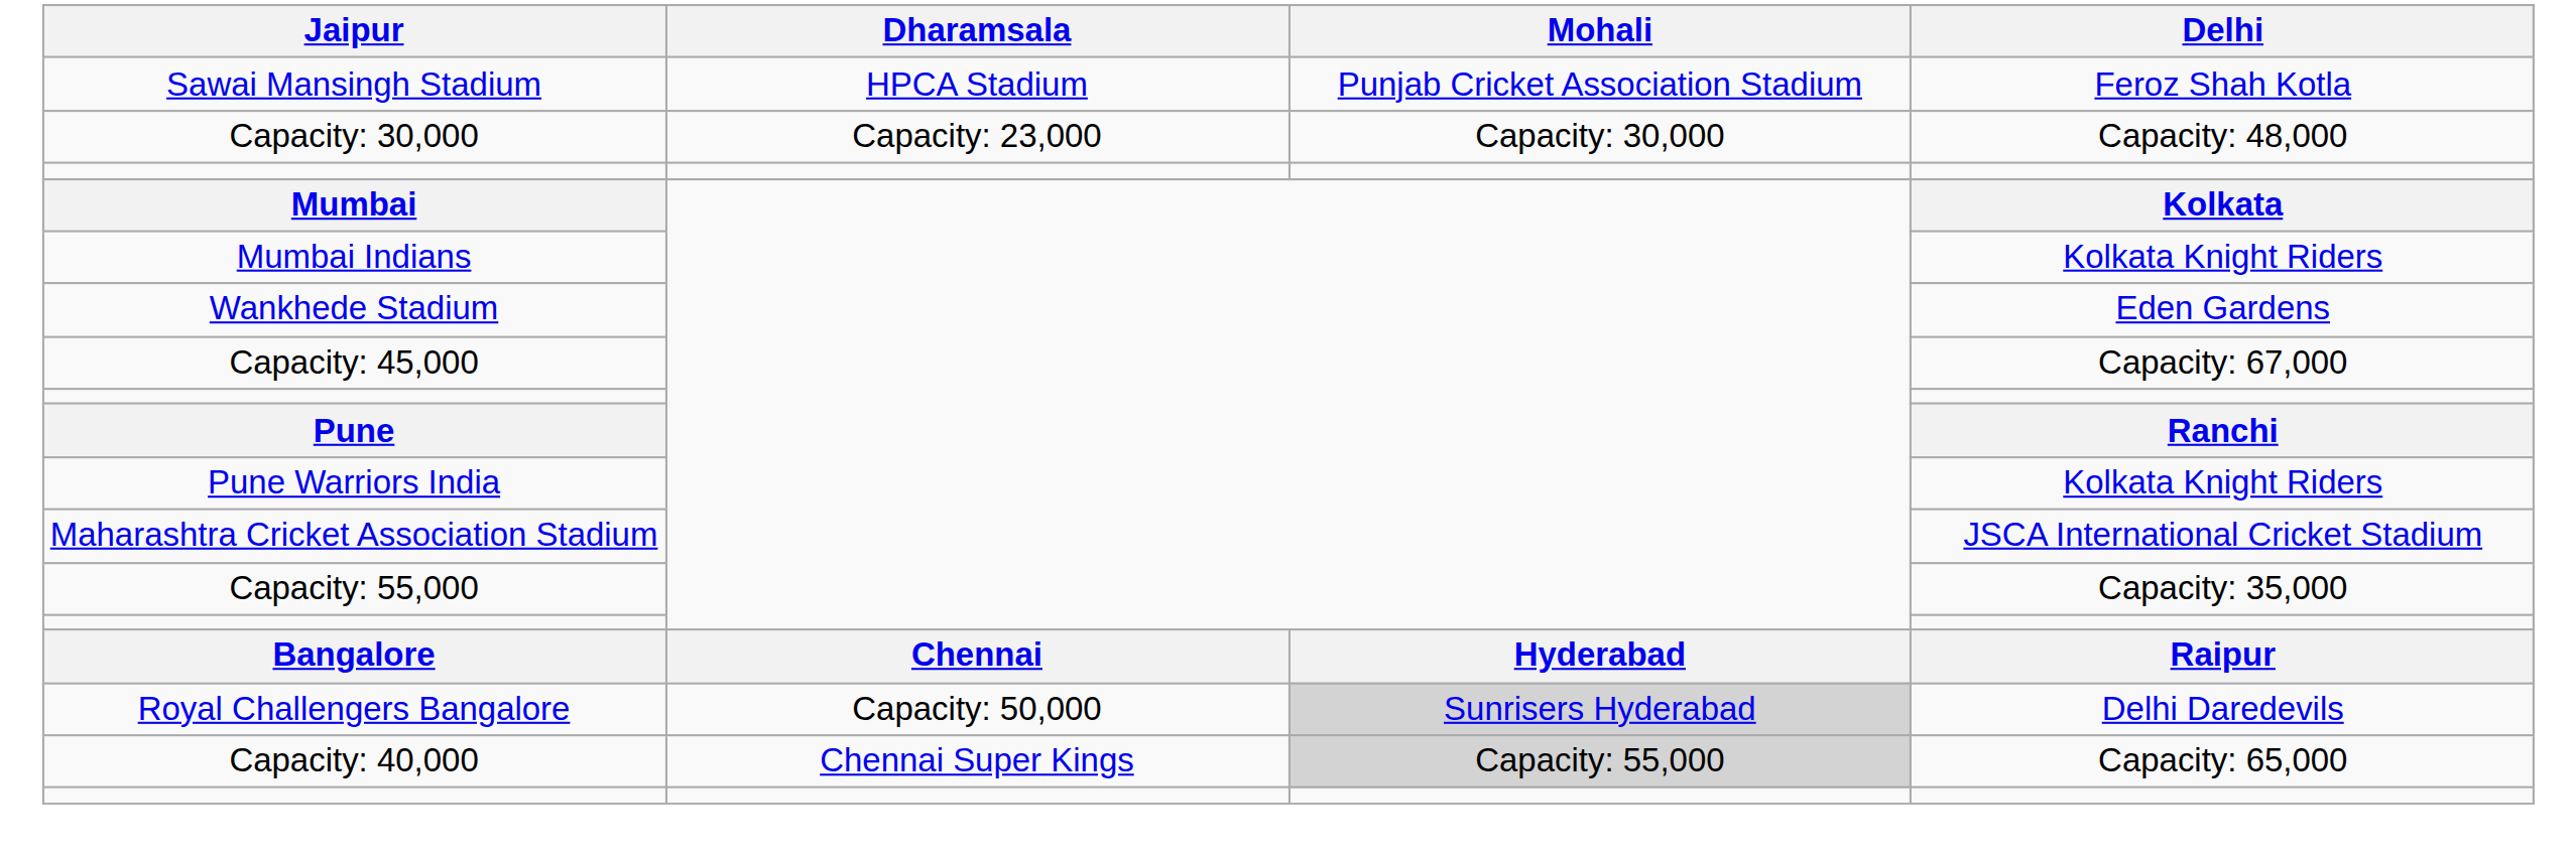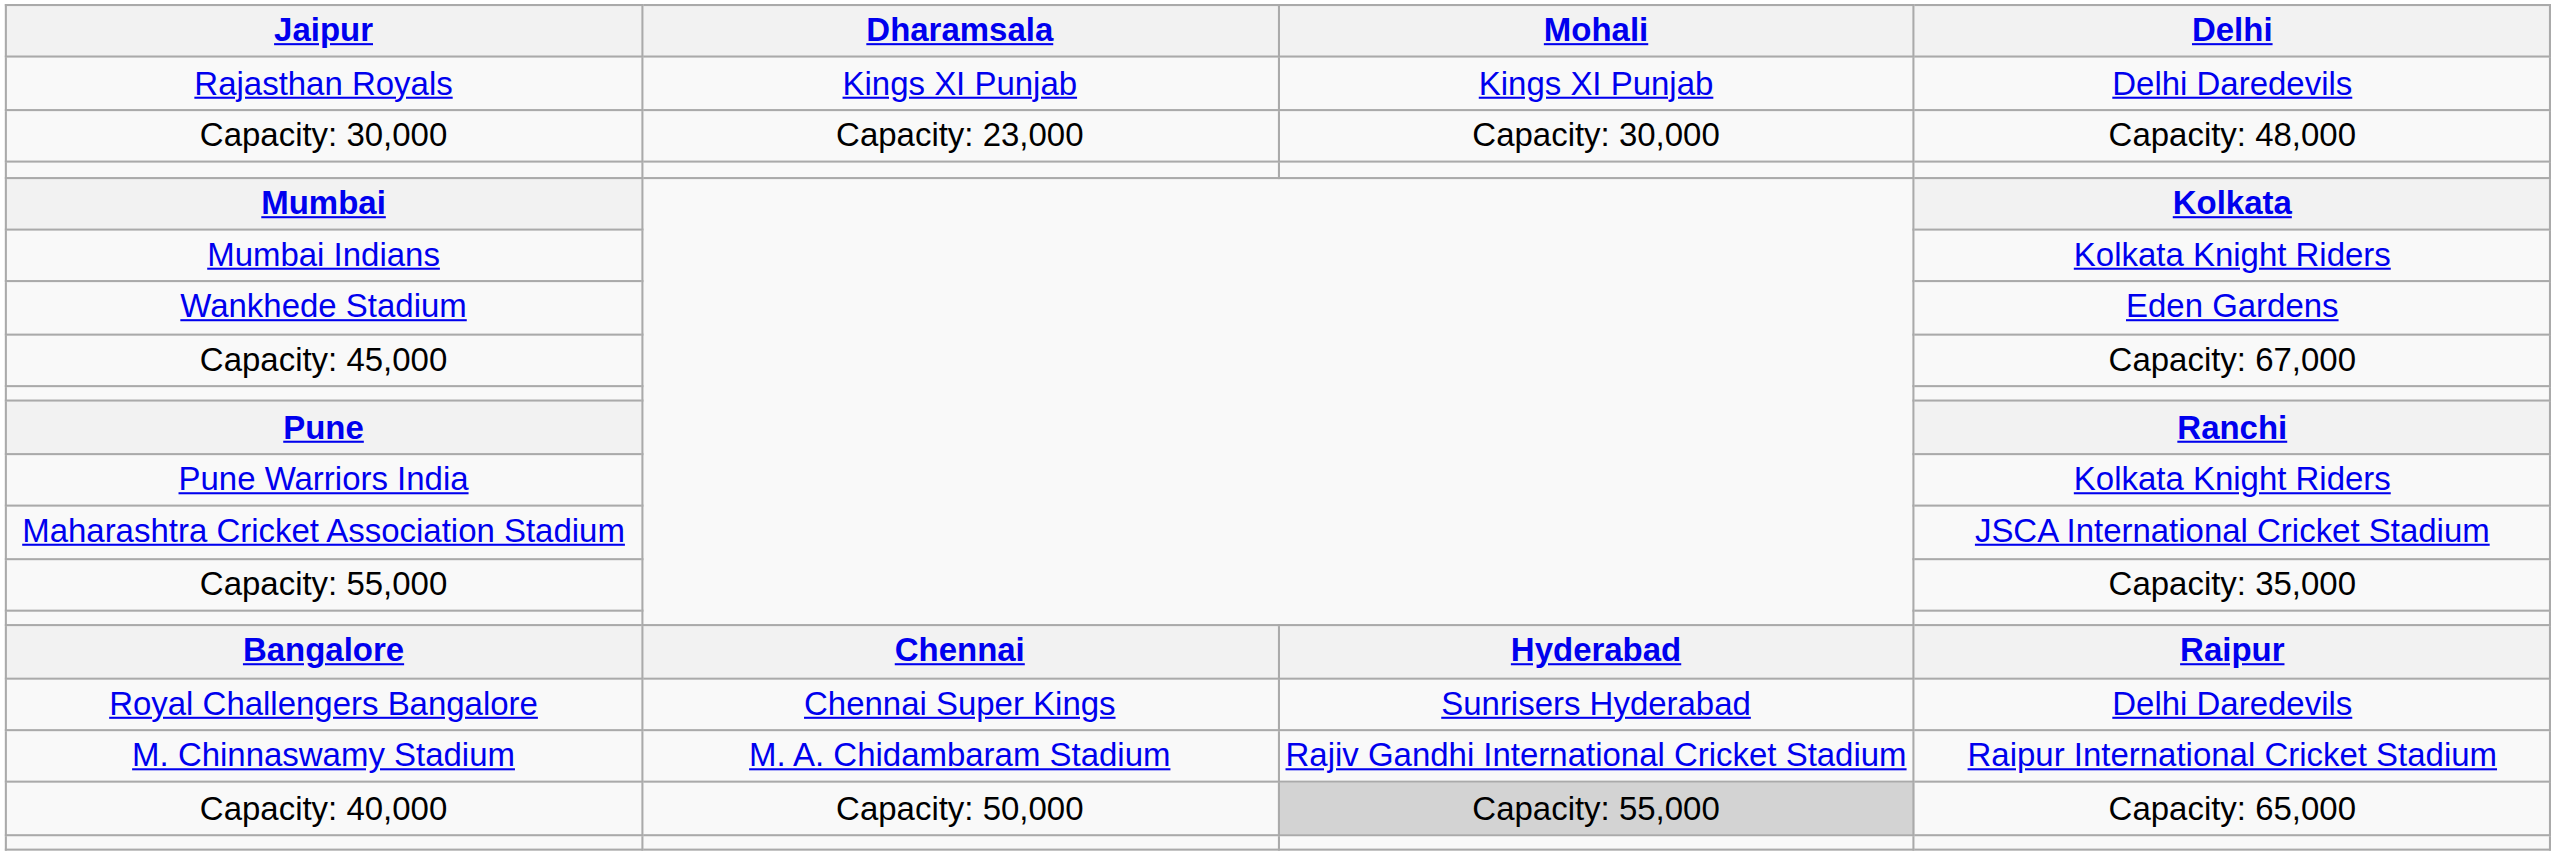+ row: Rajasthan Royals | Kings XI Punjab | Kings XI Punjab | Delhi Daredevils
- row: Sawai Mansingh Stadium | HPCA Stadium | Punjab Cricket Association Stadium | Feroz Shah Kotla
Royal Challengers Bangalore | Dharamsala: Capacity: 50,000 -> Chennai Super Kings
Royal Challengers Bangalore | Mohali: lightgrey background -> no background
+ row: M. Chinnaswamy Stadium | M. A. Chidambaram Stadium | Rajiv Gandhi International Cricket Stadium | Raipur International Cricket Stadium
Capacity: 40,000 | Dharamsala: Chennai Super Kings -> Capacity: 50,000
